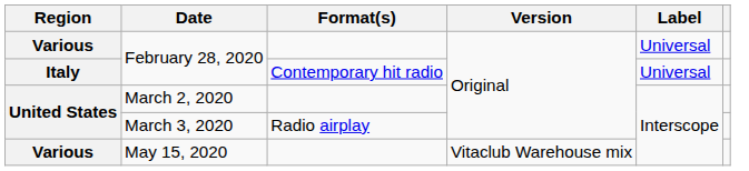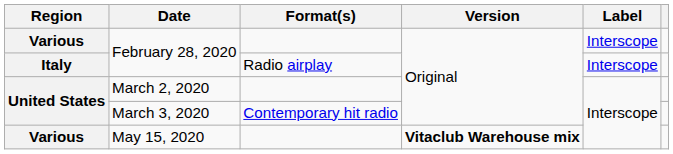Various / February 28, 2020 | Label: Universal -> Interscope
Italy / February 28, 2020 | Format(s): Contemporary hit radio -> Radio airplay
Italy / February 28, 2020 | Label: Universal -> Interscope
March 3, 2020 | Format(s): Radio airplay -> Contemporary hit radio
May 15, 2020 | Version: normal -> bold
